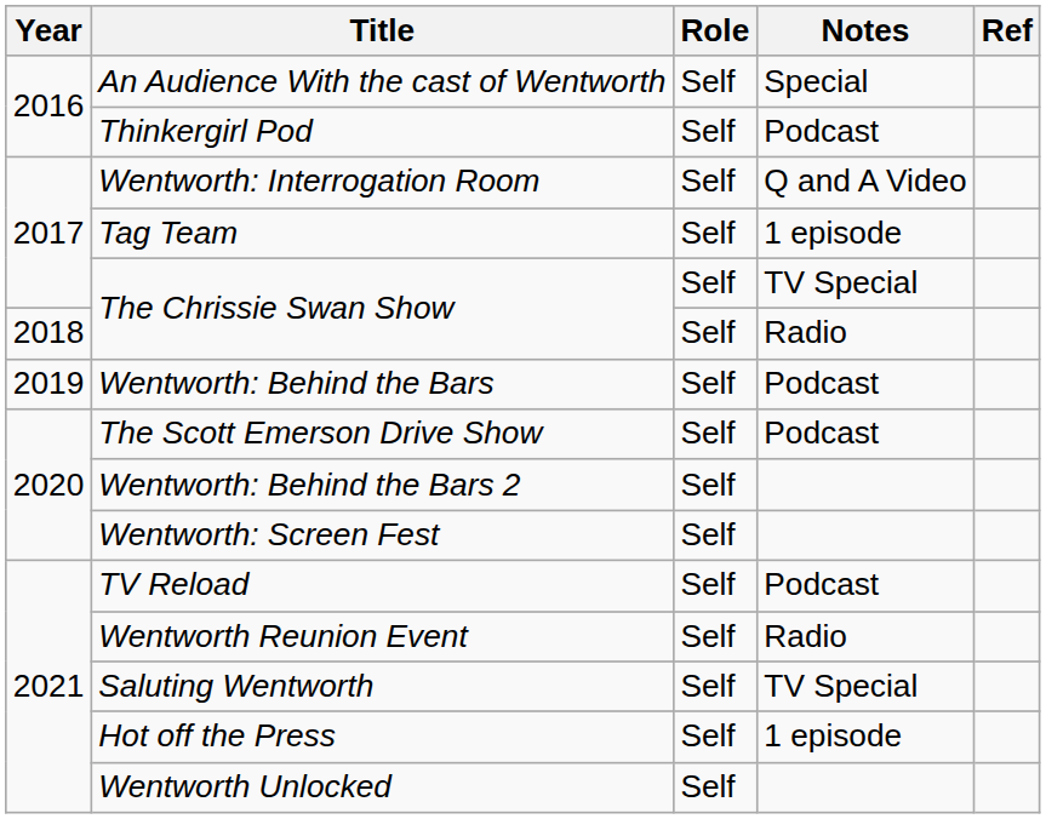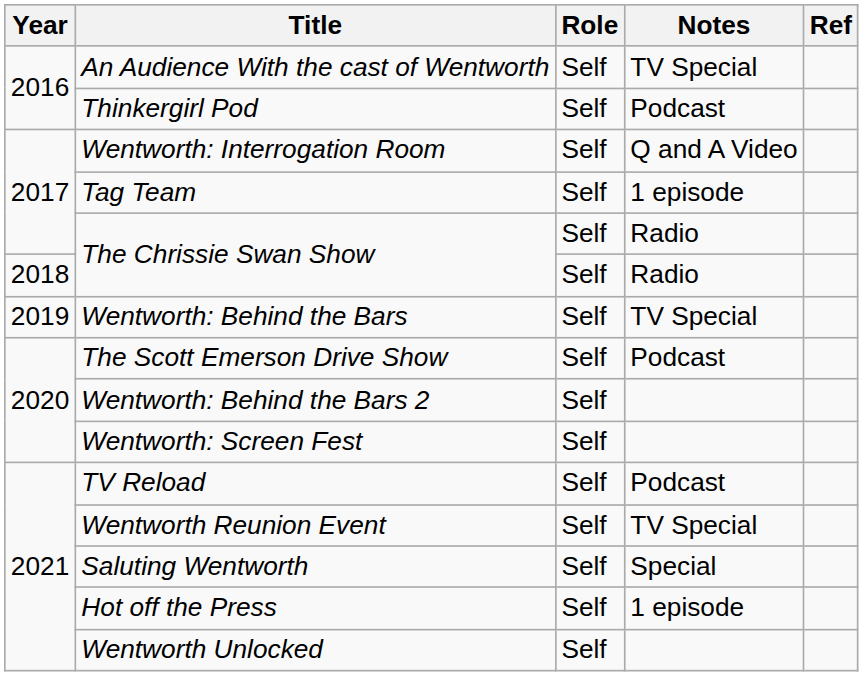An Audience With the cast of Wentworth | Notes: Special -> TV Special
2017 / The Chrissie Swan Show | Notes: TV Special -> Radio
Wentworth: Behind the Bars | Notes: Podcast -> TV Special
Wentworth Reunion Event | Notes: Radio -> TV Special
Saluting Wentworth | Notes: TV Special -> Special
